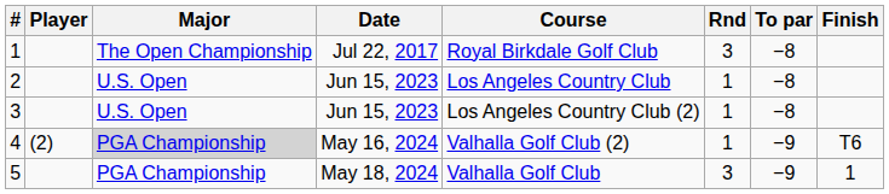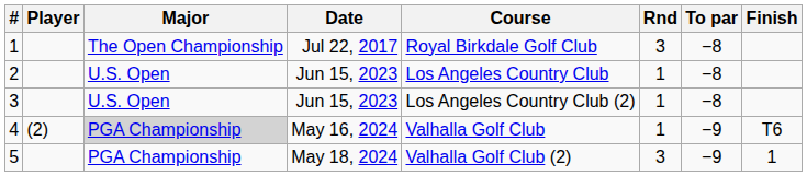4 | Course: Valhalla Golf Club (2) -> Valhalla Golf Club
5 | Course: Valhalla Golf Club -> Valhalla Golf Club (2)
